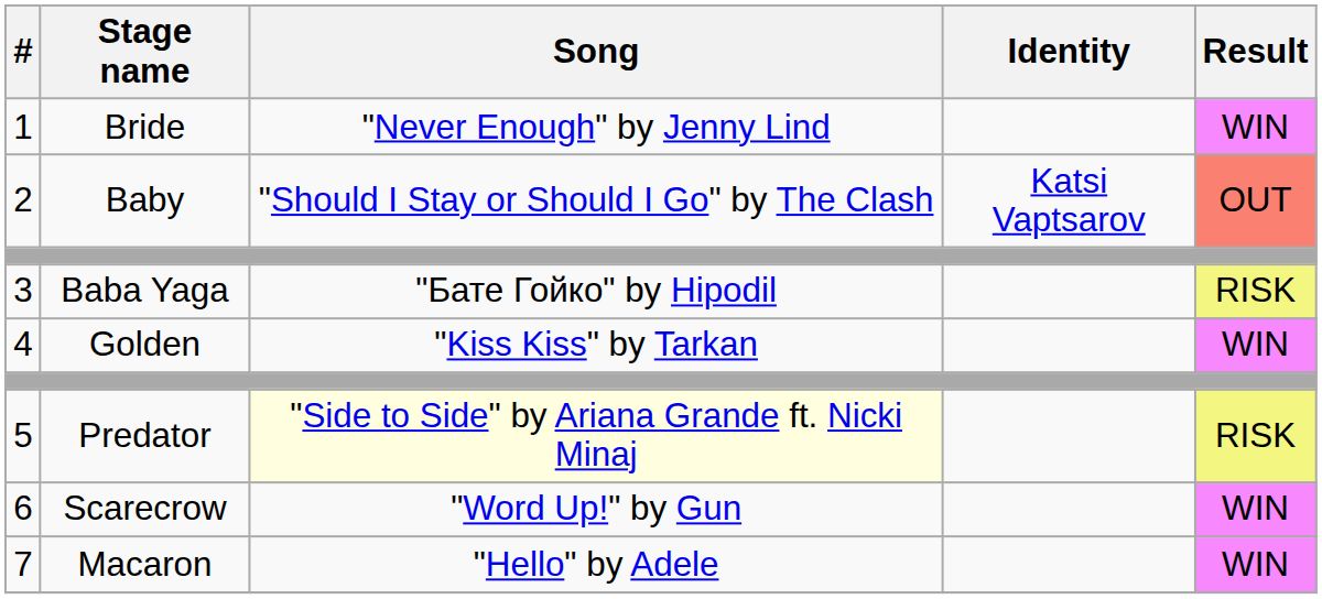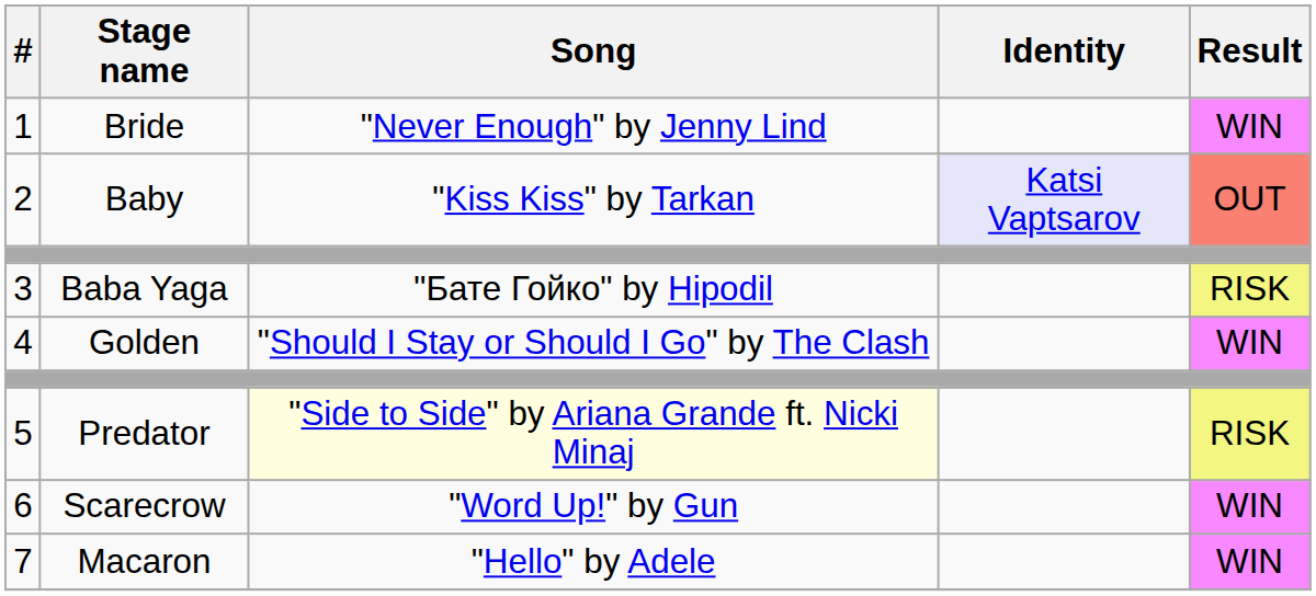2 | Song: "Should I Stay or Should I Go" by The Clash -> "Kiss Kiss" by Tarkan
2 | Identity: no background -> lavender background
4 | Song: "Kiss Kiss" by Tarkan -> "Should I Stay or Should I Go" by The Clash
